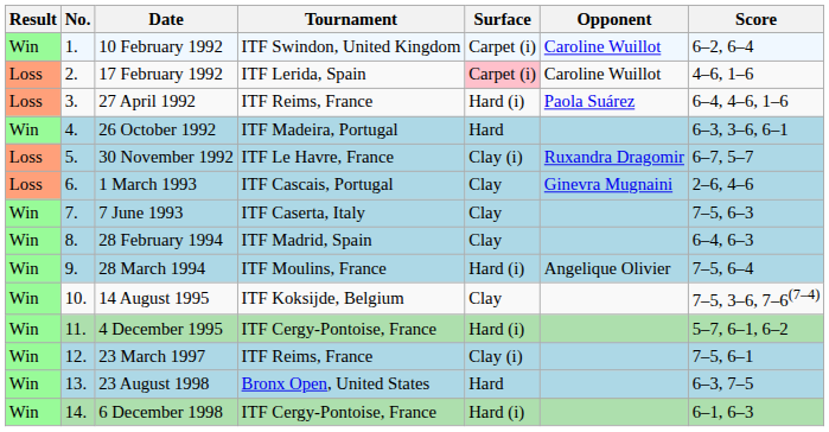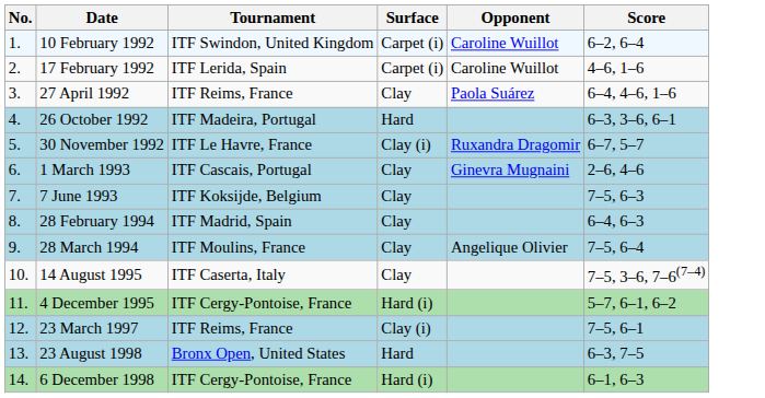- column: Result | Win | Loss | Loss | Win | Loss | Loss | Win | Win | Win | Win | Win | Win | Win | Win
17 February 1992 | Surface: pink background -> no background
27 April 1992 | Surface: Hard (i) -> Clay
7 June 1993 | Tournament: ITF Caserta, Italy -> ITF Koksijde, Belgium
28 March 1994 | Surface: Hard (i) -> Clay
14 August 1995 | Tournament: ITF Koksijde, Belgium -> ITF Caserta, Italy
